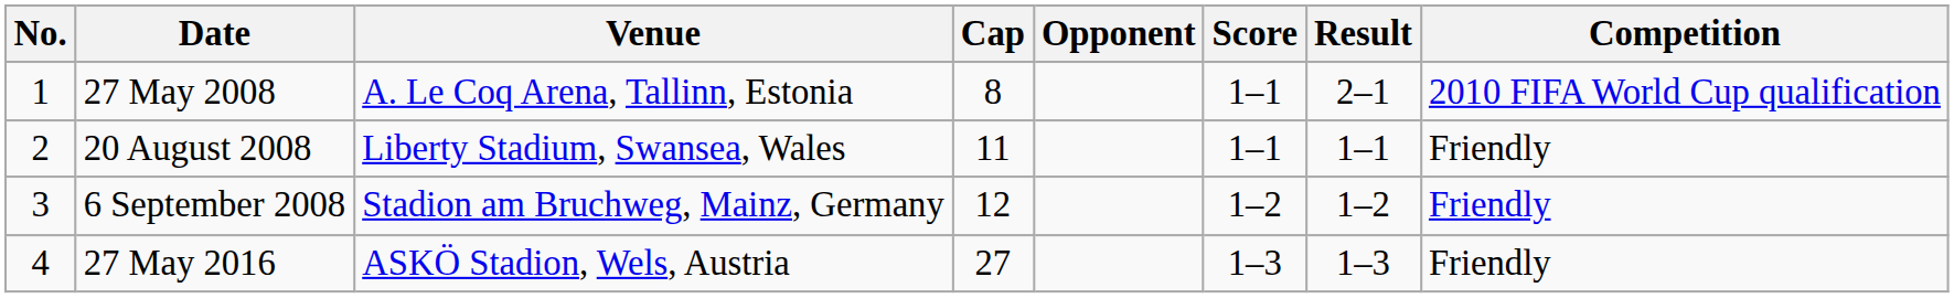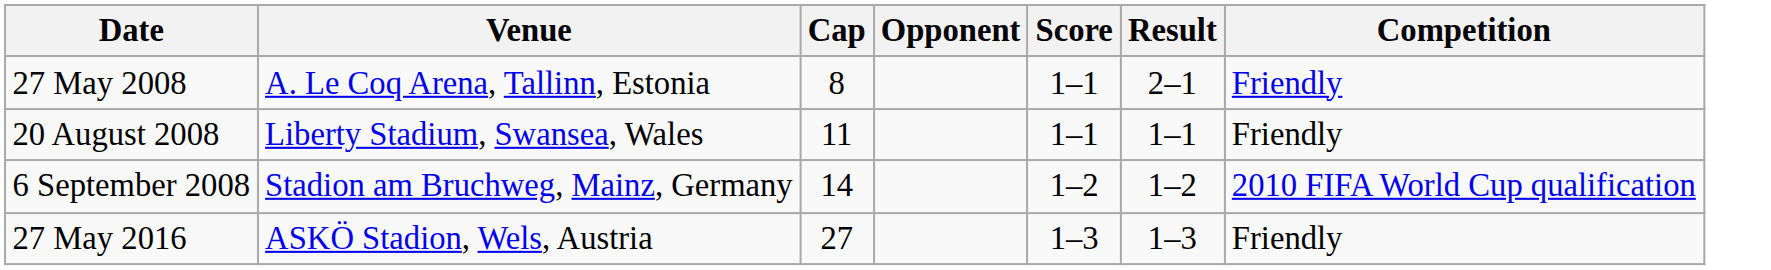- column: No. | 1 | 2 | 3 | 4
27 May 2008 | Competition: 2010 FIFA World Cup qualification -> Friendly
6 September 2008 | Cap: 12 -> 14
6 September 2008 | Competition: Friendly -> 2010 FIFA World Cup qualification
